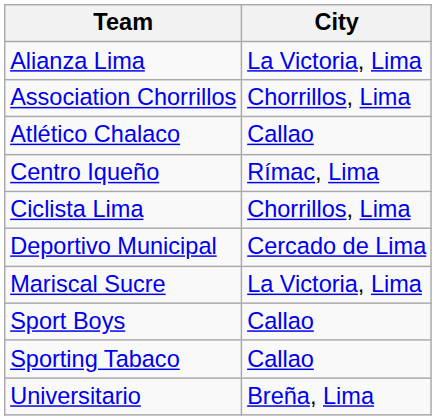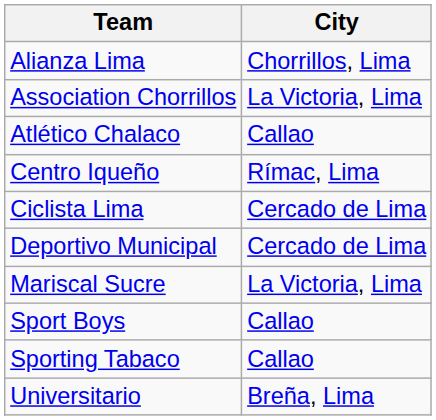Alianza Lima | City: La Victoria, Lima -> Chorrillos, Lima
Association Chorrillos | City: Chorrillos, Lima -> La Victoria, Lima
Ciclista Lima | City: Chorrillos, Lima -> Cercado de Lima
